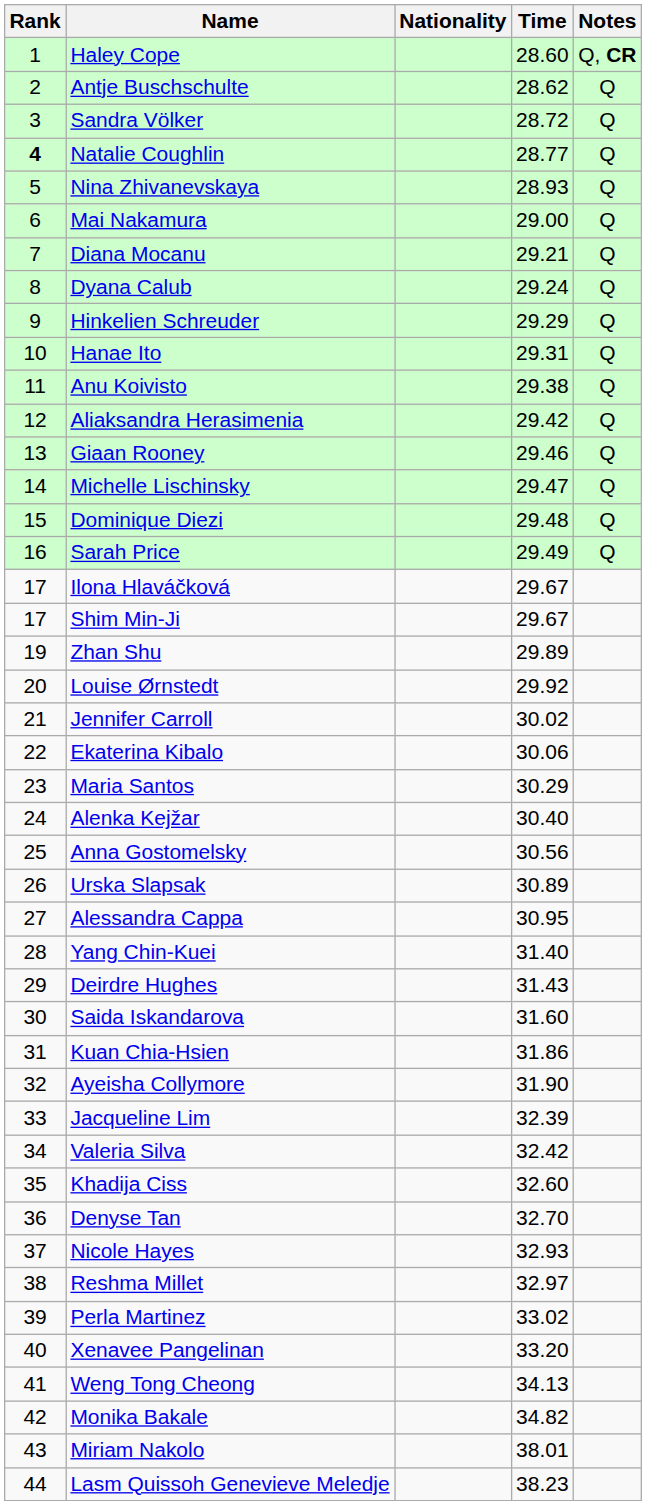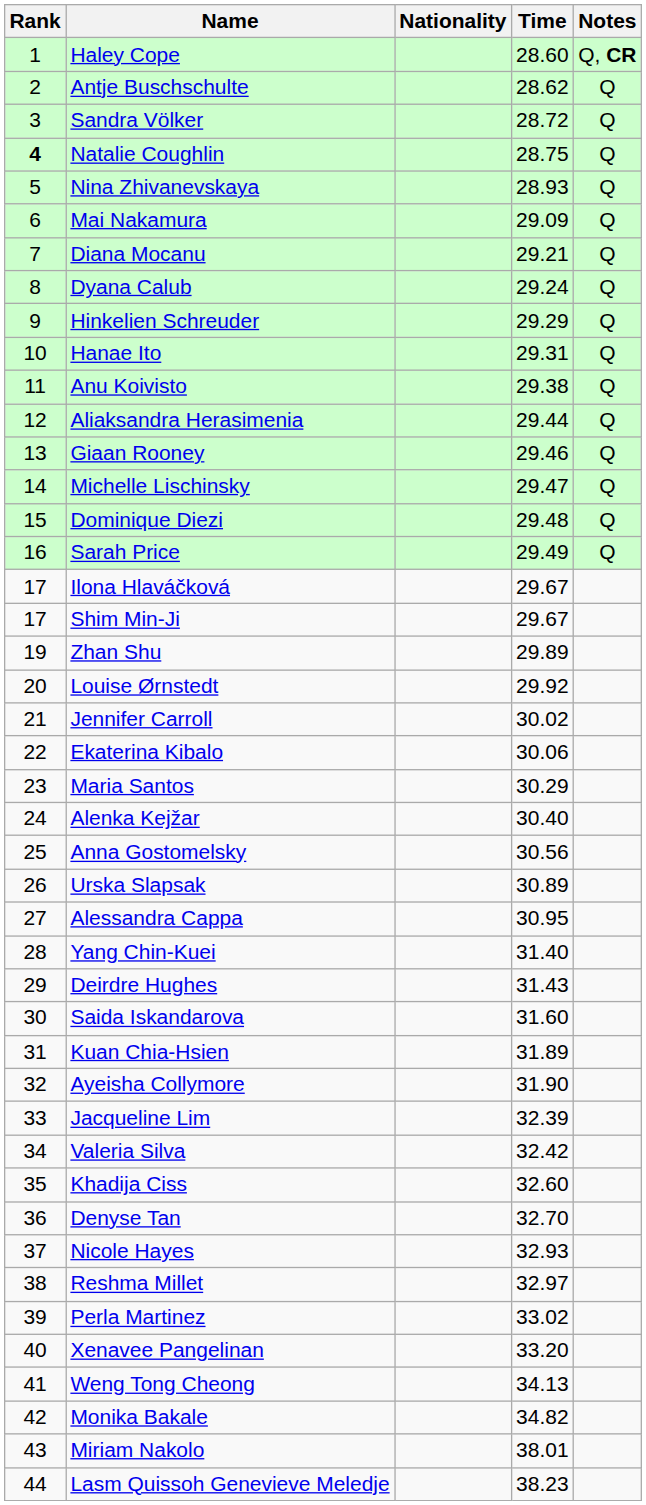Natalie Coughlin | Time: 28.77 -> 28.75
Mai Nakamura | Time: 29.00 -> 29.09
Aliaksandra Herasimenia | Time: 29.42 -> 29.44
Kuan Chia-Hsien | Time: 31.86 -> 31.89
